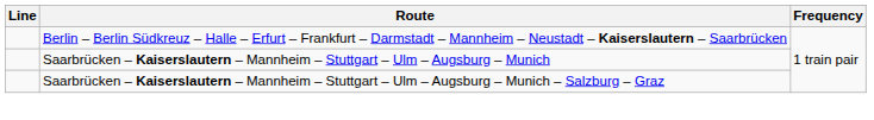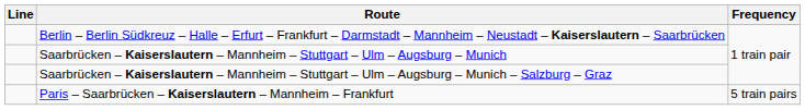+ row: Paris – Saarbrücken – Kaiserslautern – Mannheim – Frankfurt | 5 train pairs
